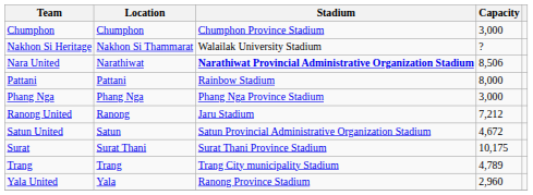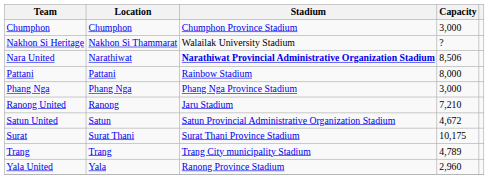Ranong United | Capacity: 7,212 -> 7,210
